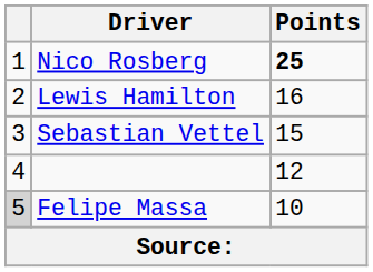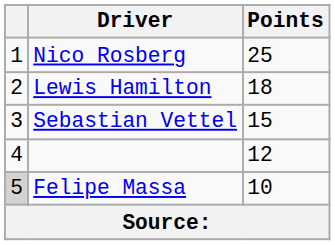Nico Rosberg | Points: bold -> normal
Lewis Hamilton | Points: 16 -> 18
